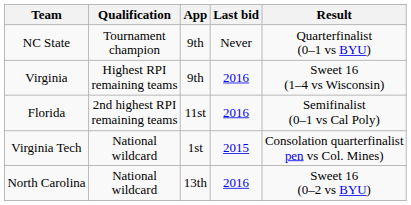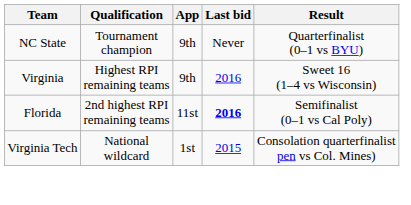Florida | Last bid: normal -> bold
- row: North Carolina | National wildcard | 13th | 2016 | Sweet 16 (0–2 vs BYU)
